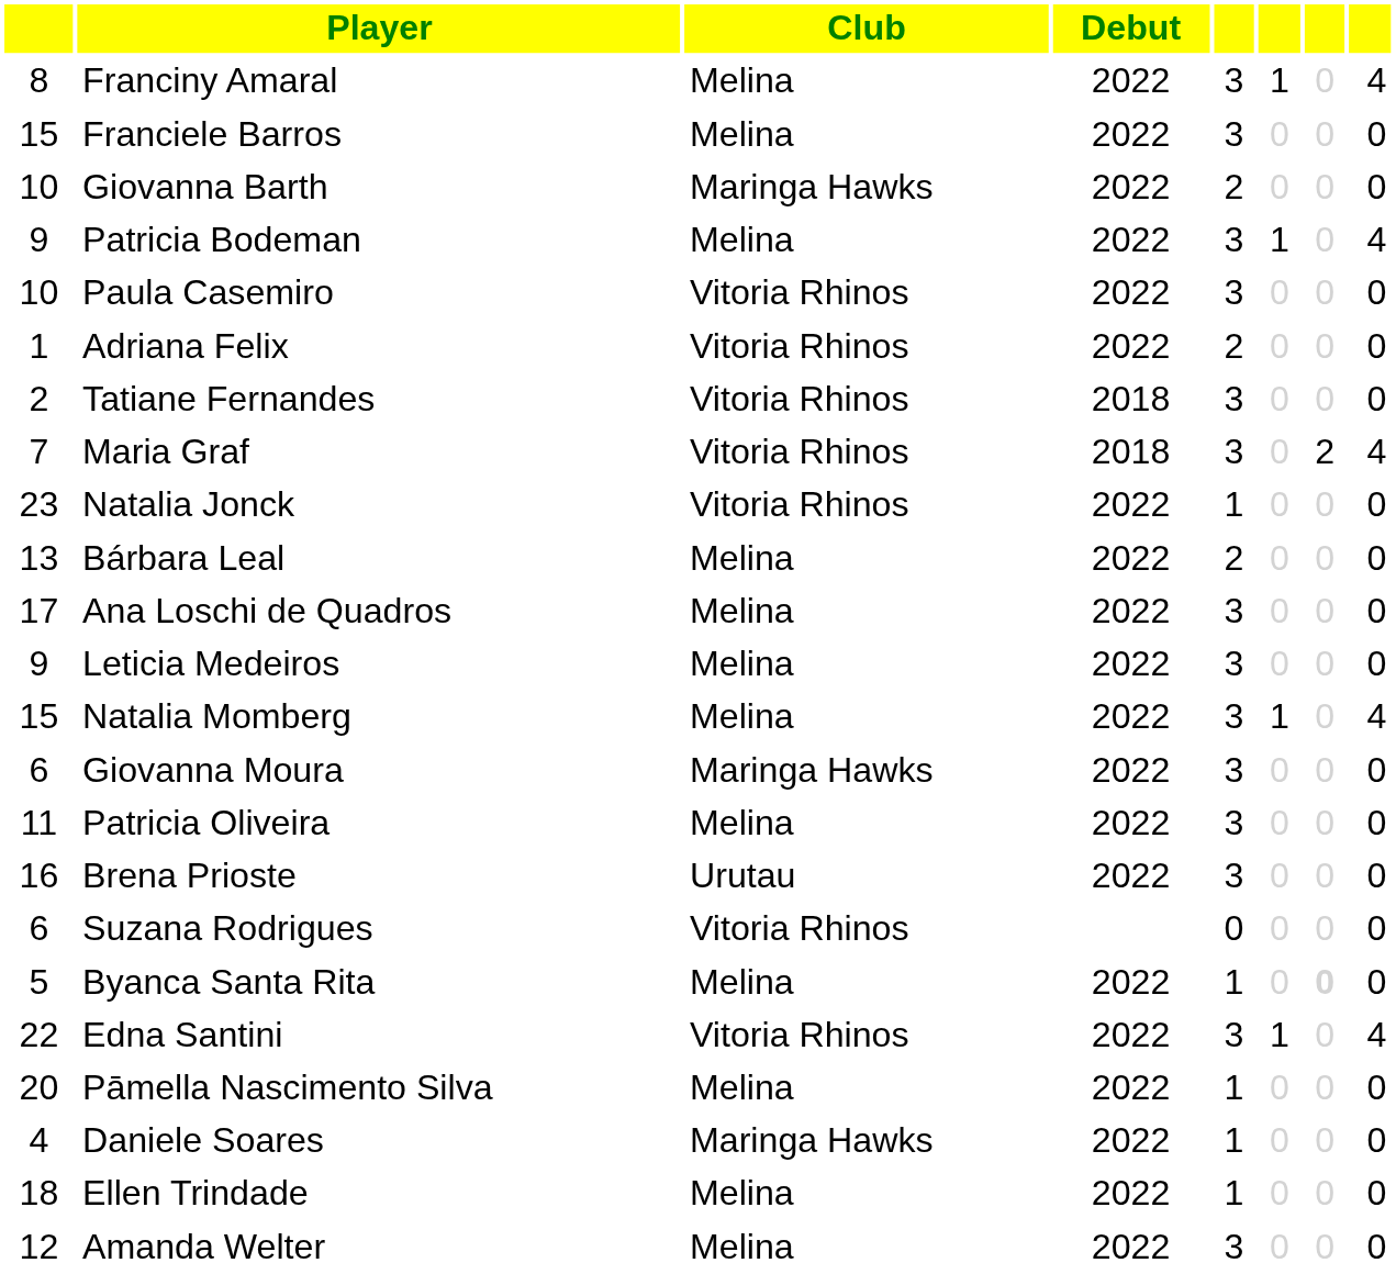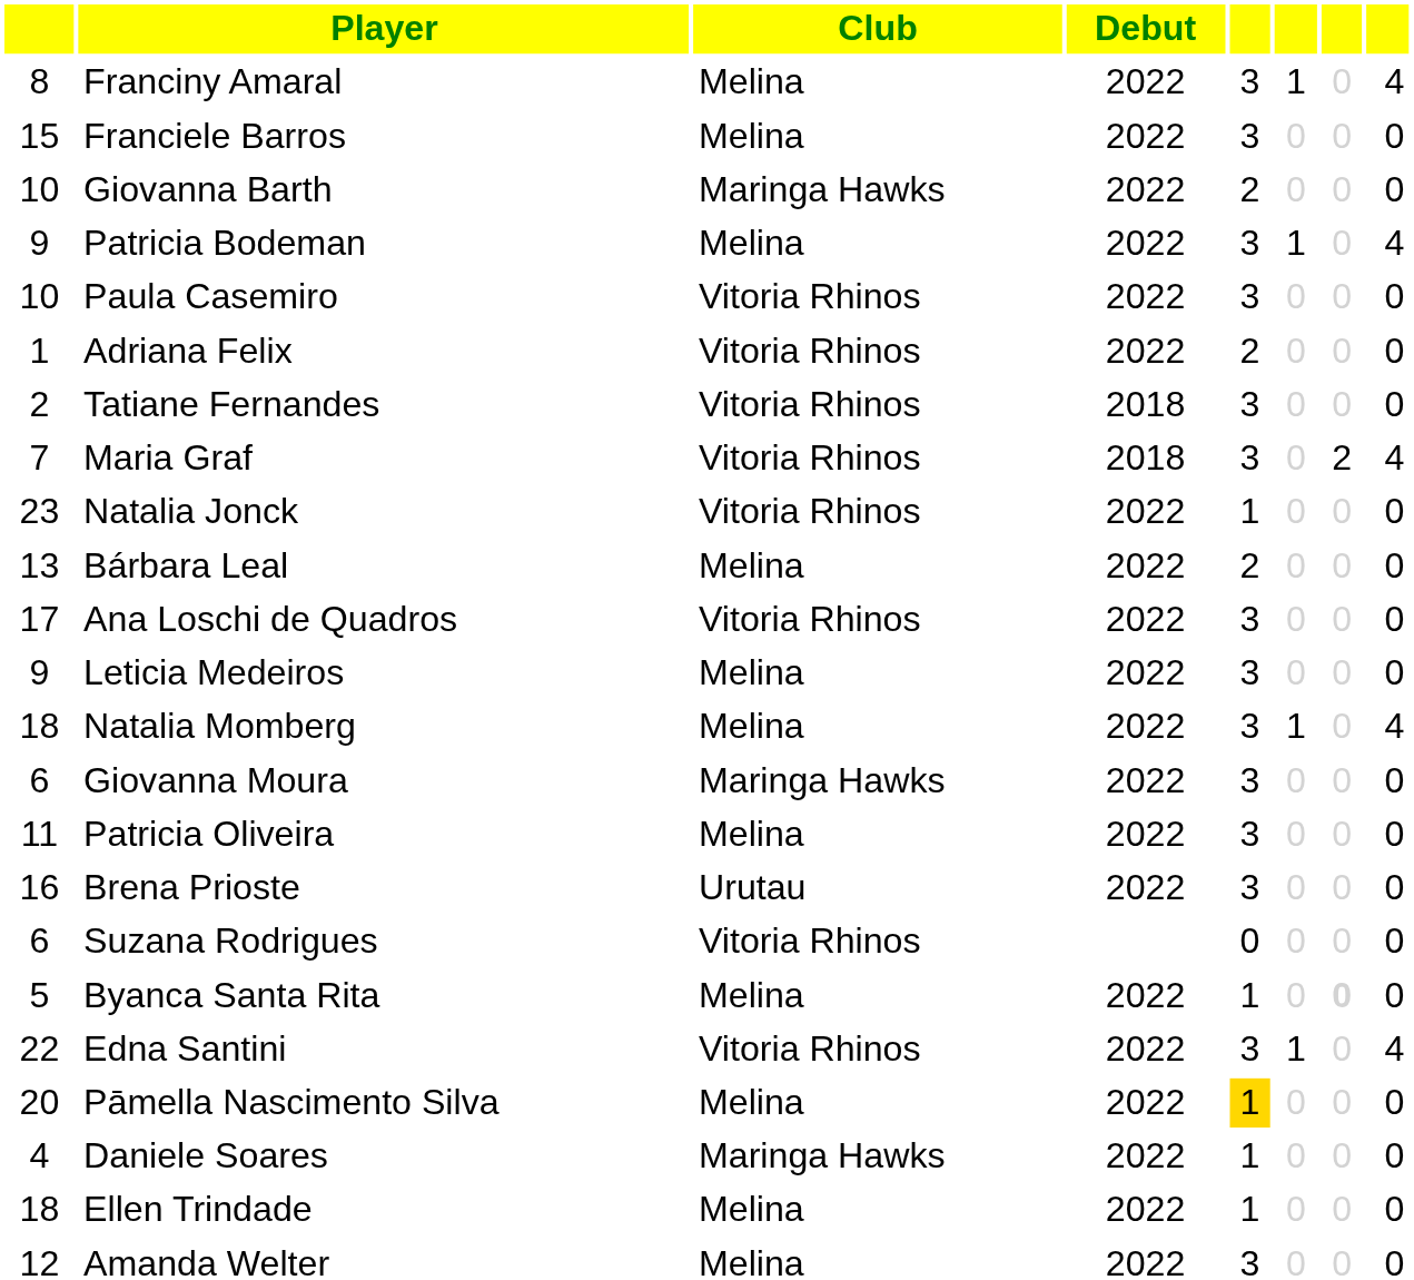Ana Loschi de Quadros | Club: Melina -> Vitoria Rhinos
Natalia Momberg | column 1: 15 -> 18
Pāmella Nascimento Silva | column 5: no background -> gold background
